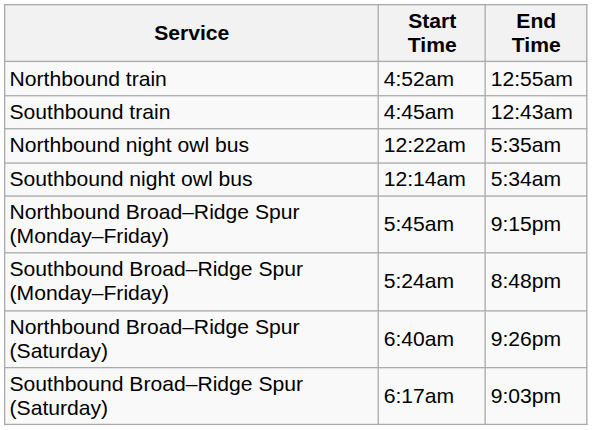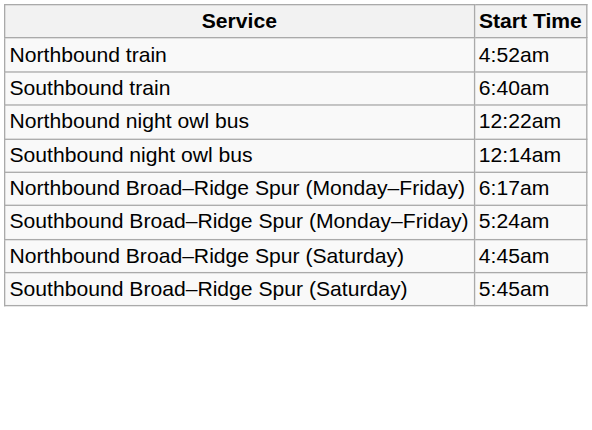- column: End Time | 12:55am | 12:43am | 5:35am | 5:34am | 9:15pm | 8:48pm | 9:26pm | 9:03pm
Southbound train | Start Time: 4:45am -> 6:40am
Northbound Broad–Ridge Spur (Monday–Friday) | Start Time: 5:45am -> 6:17am
Northbound Broad–Ridge Spur (Saturday) | Start Time: 6:40am -> 4:45am
Southbound Broad–Ridge Spur (Saturday) | Start Time: 6:17am -> 5:45am
